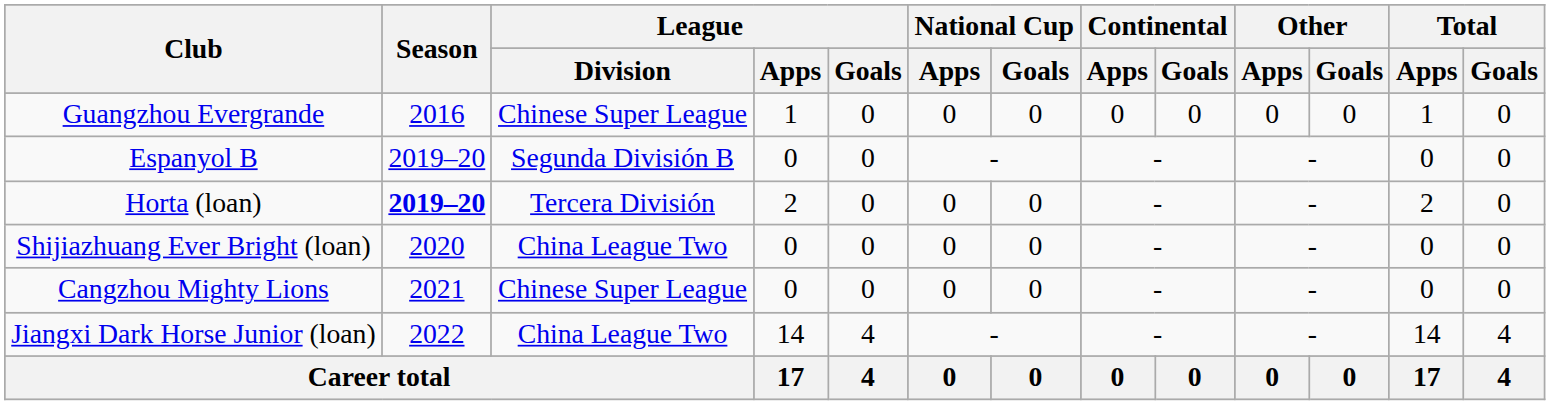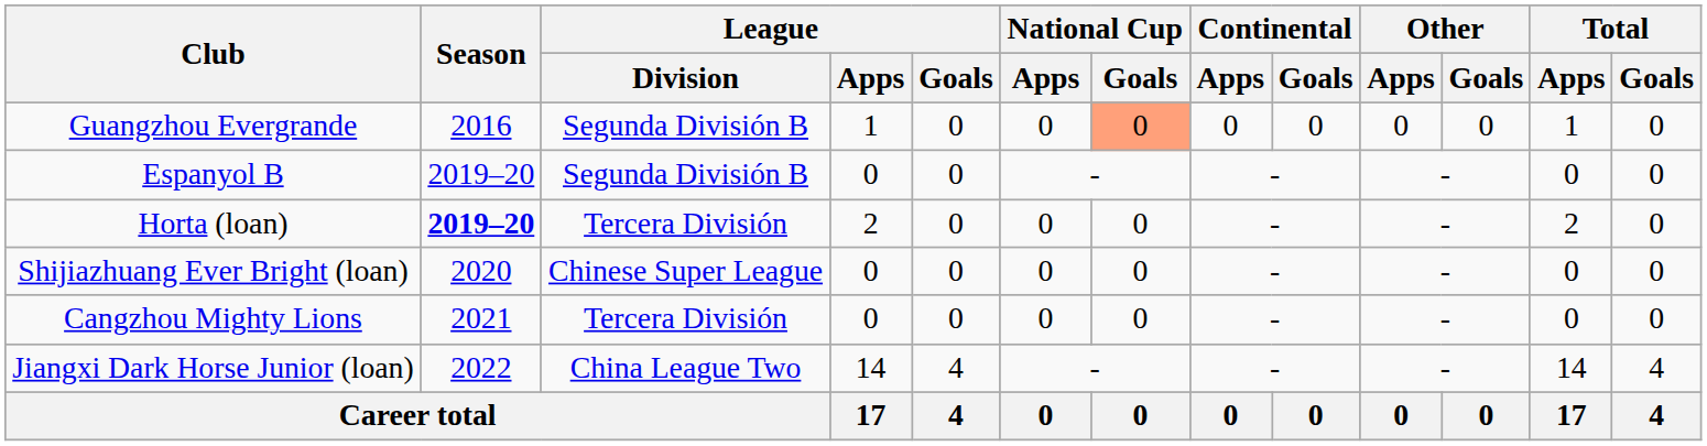Guangzhou Evergrande | League / Division: Chinese Super League -> Segunda División B
Guangzhou Evergrande | National Cup / Goals: no background -> lightsalmon background
Shijiazhuang Ever Bright (loan) | League / Division: China League Two -> Chinese Super League
Cangzhou Mighty Lions | League / Division: Chinese Super League -> Tercera División
